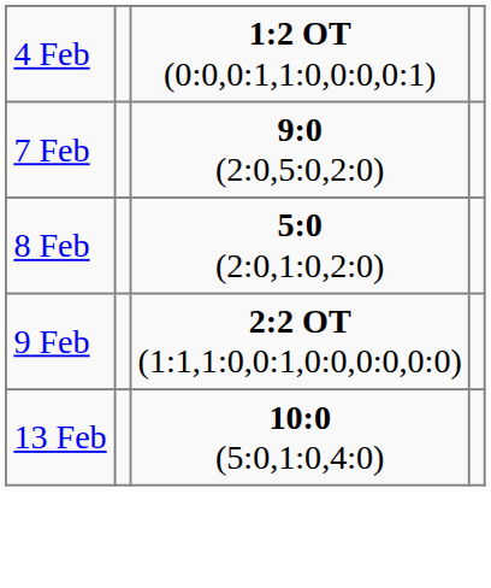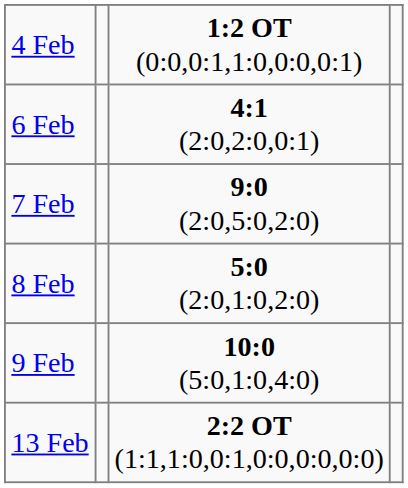+ row: 6 Feb | 4:1 (2:0,2:0,0:1)
9 Feb | column 3: 2:2 OT (1:1,1:0,0:1,0:0,0:0,0:0) -> 10:0 (5:0,1:0,4:0)
13 Feb | column 3: 10:0 (5:0,1:0,4:0) -> 2:2 OT (1:1,1:0,0:1,0:0,0:0,0:0)
